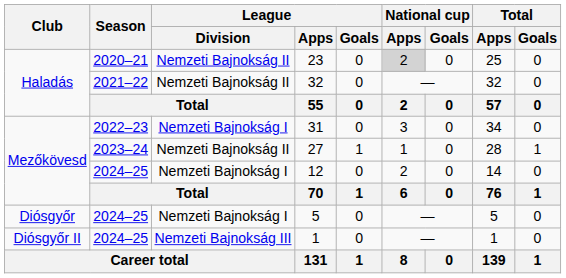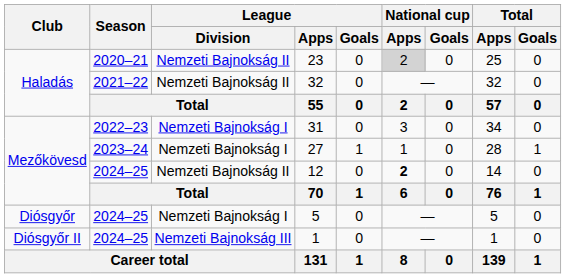27 | League / Division: Nemzeti Bajnokság II -> Nemzeti Bajnokság I
12 | League / Division: Nemzeti Bajnokság I -> Nemzeti Bajnokság II
12 | National cup / Apps: normal -> bold
